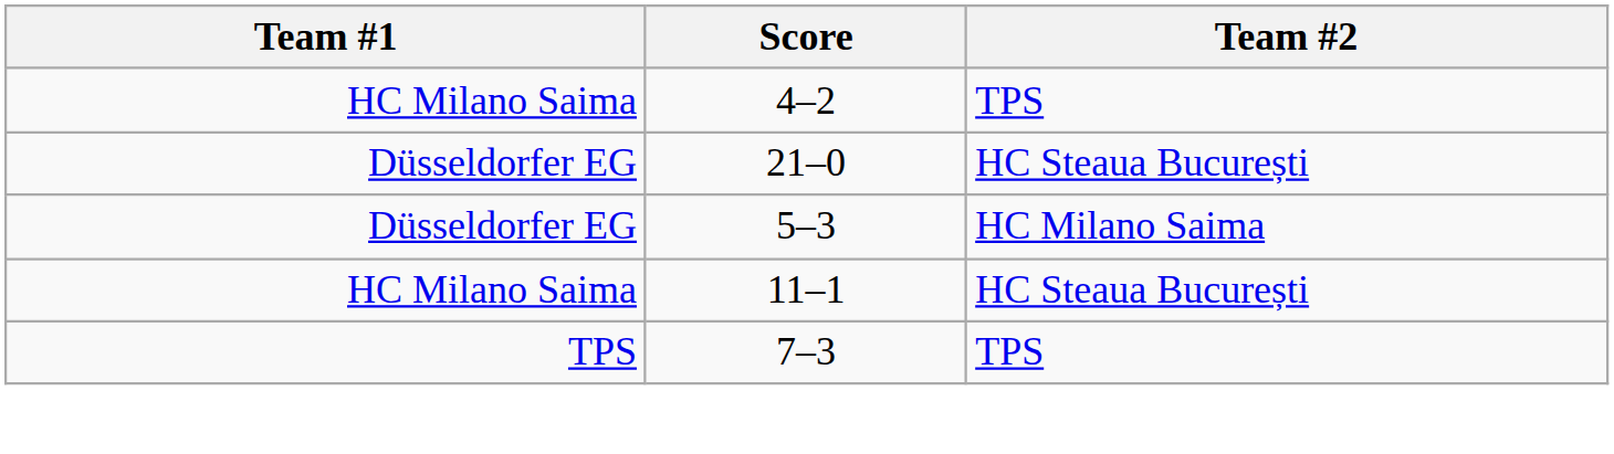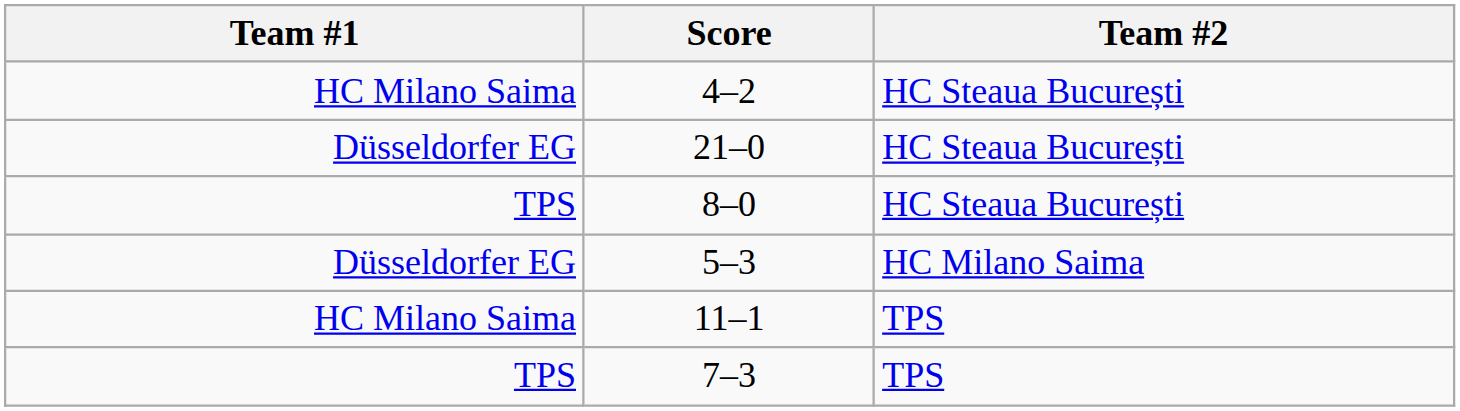4–2 | Team #2: TPS -> HC Steaua București
+ row: TPS | 8–0 | HC Steaua București
11–1 | Team #2: HC Steaua București -> TPS
